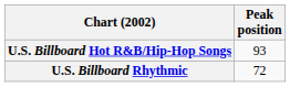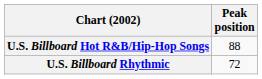U.S. Billboard Hot R&B/Hip-Hop Songs | Peak position: 93 -> 88
